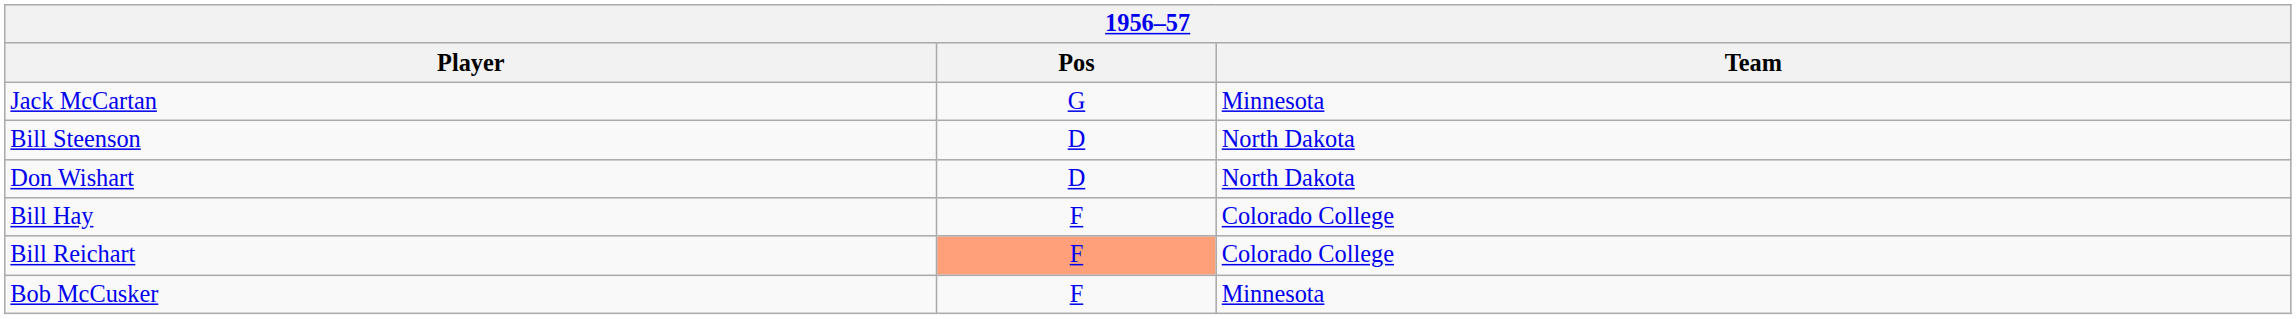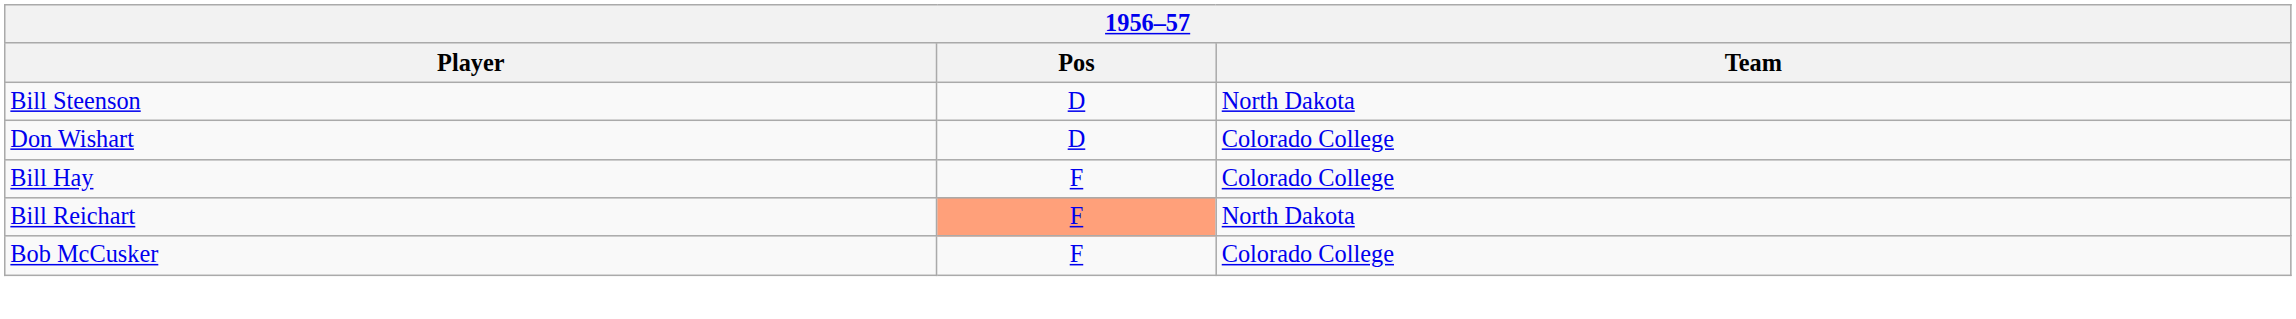- row: Jack McCartan | G | Minnesota
Don Wishart | Team: North Dakota -> Colorado College
Bill Reichart | Team: Colorado College -> North Dakota
Bob McCusker | Team: Minnesota -> Colorado College
